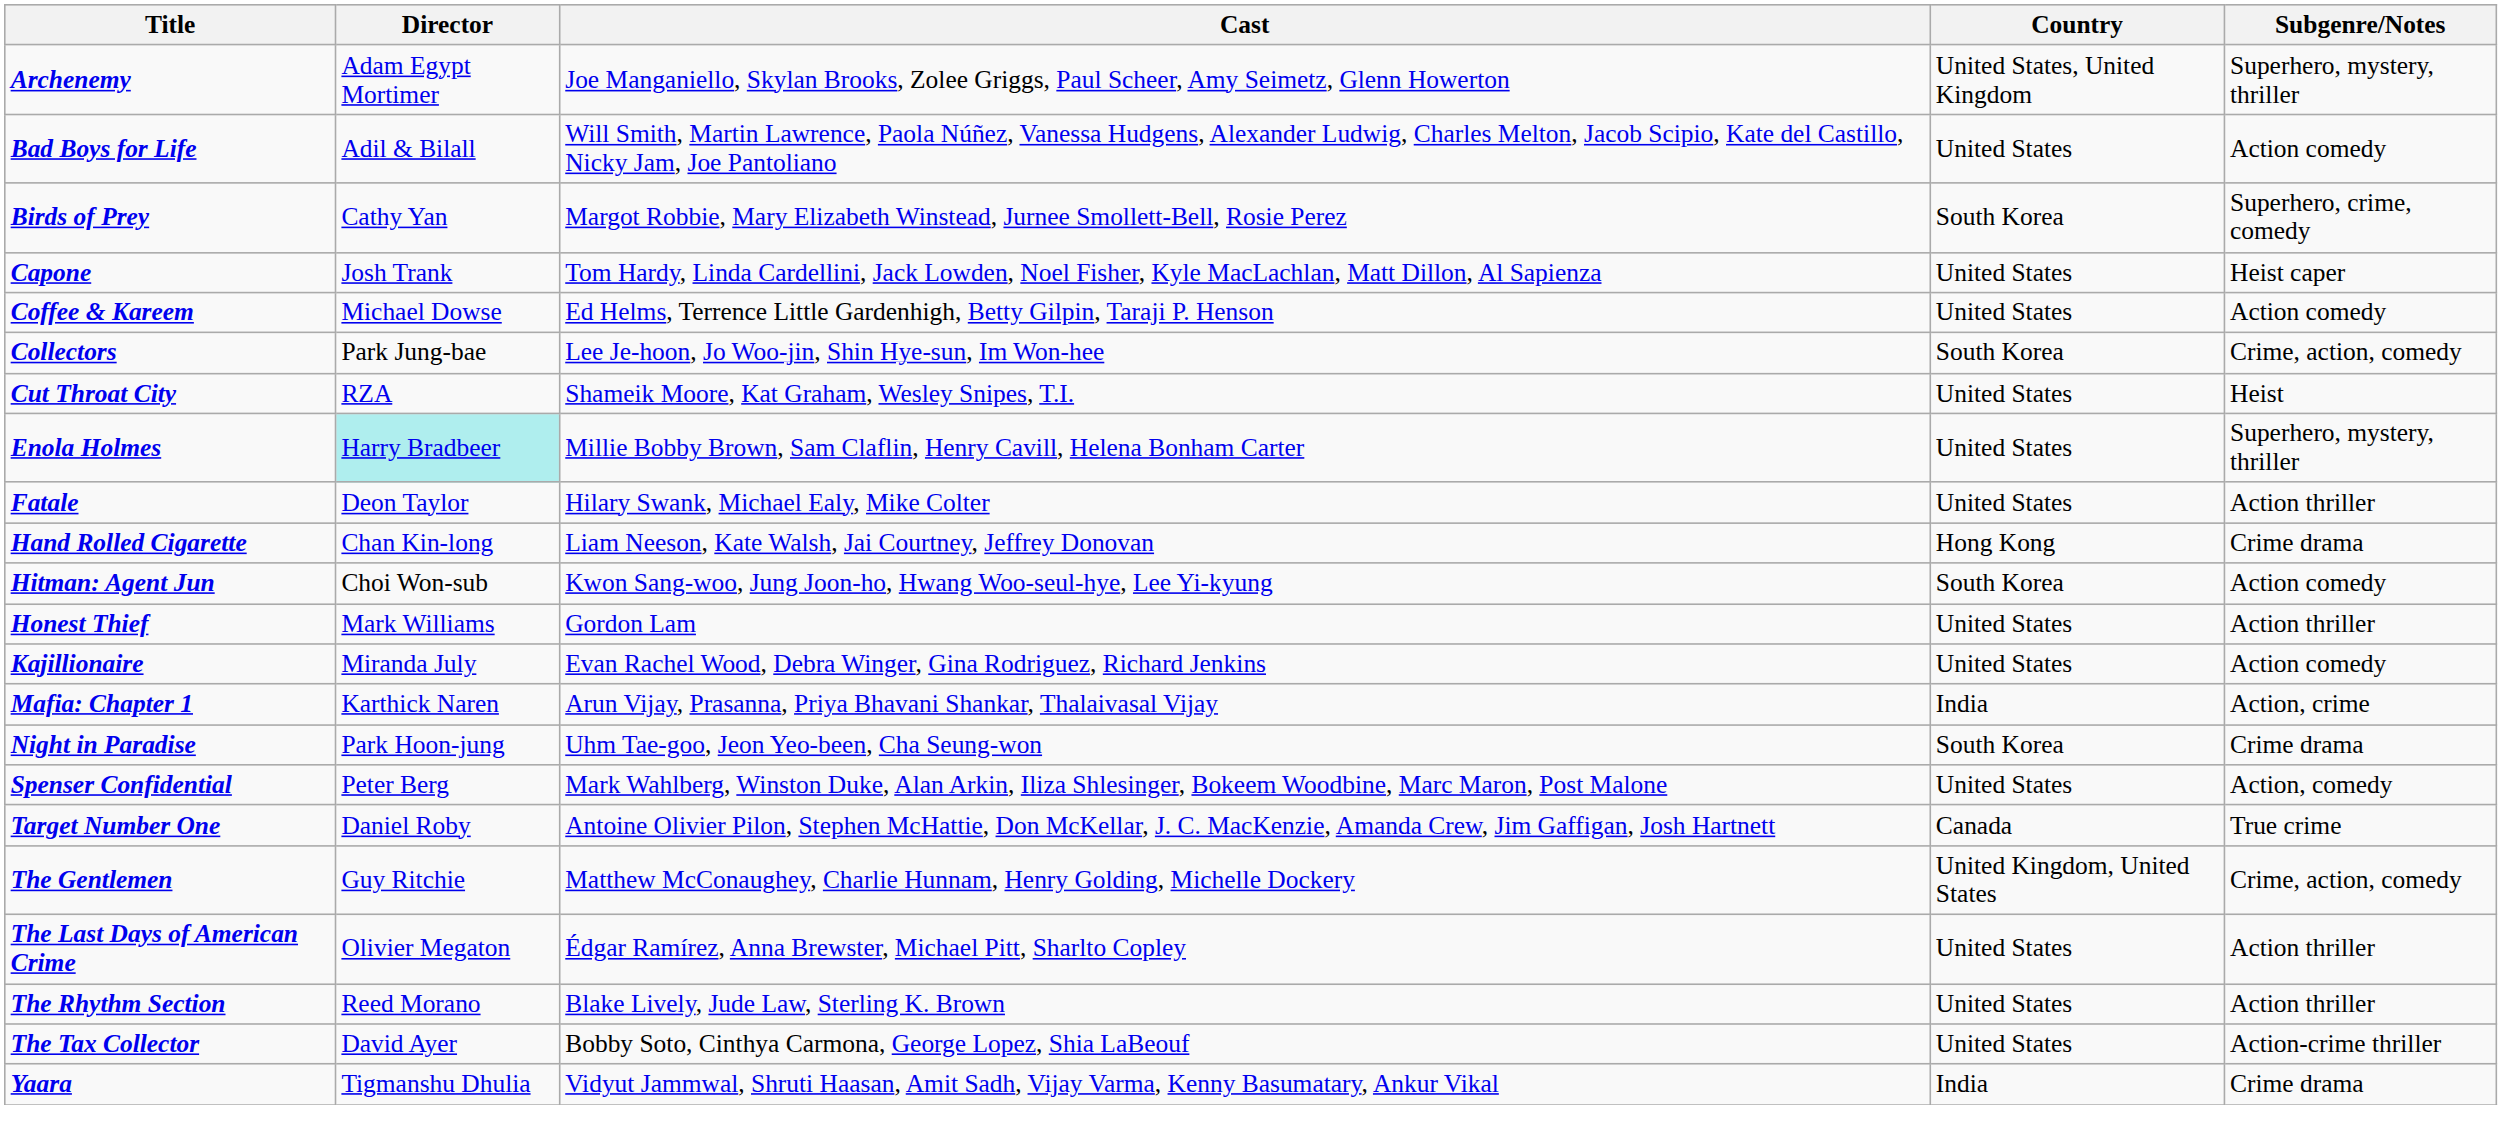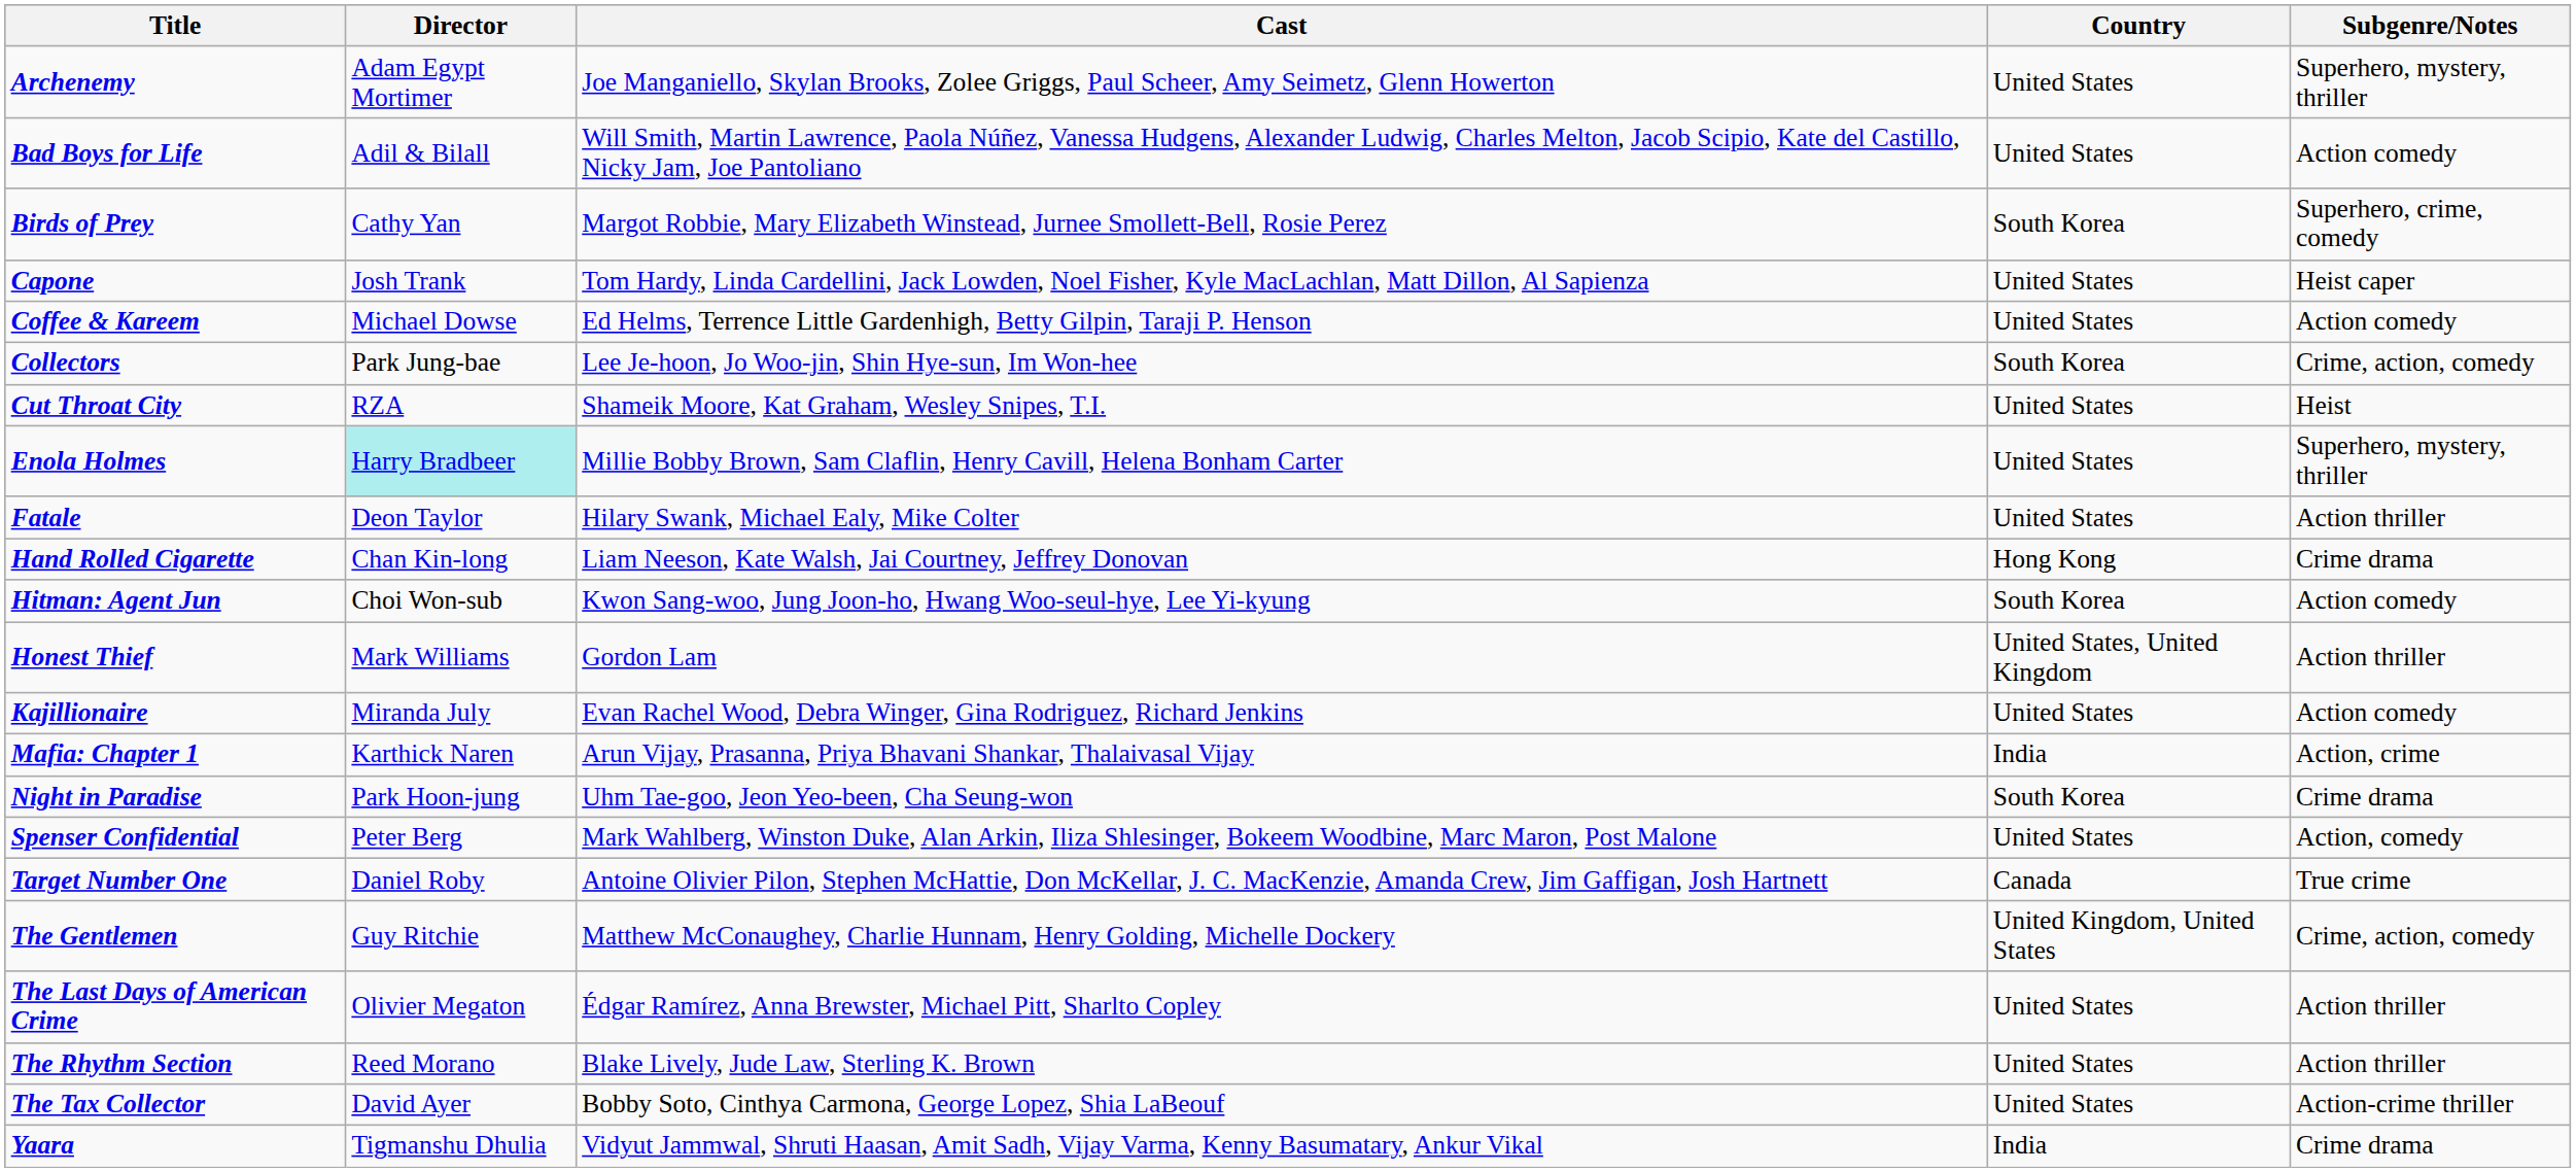Archenemy | Country: United States, United Kingdom -> United States
Honest Thief | Country: United States -> United States, United Kingdom
